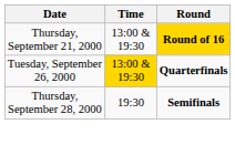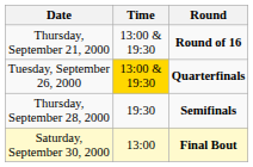Thursday, September 21, 2000 | Round: gold background -> no background
+ row: Saturday, September 30, 2000 | 13:00 | Final Bout
